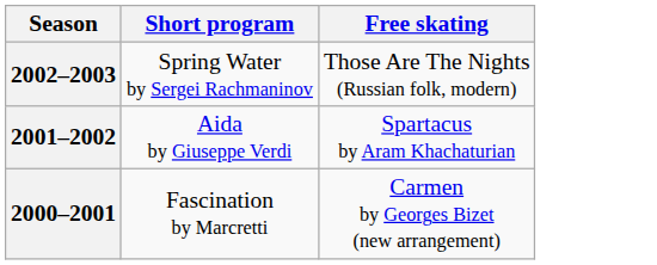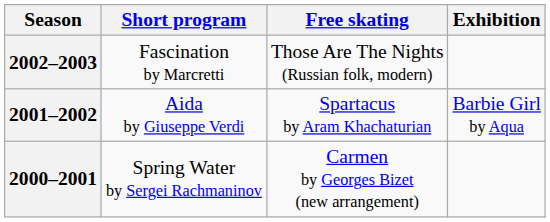+ column: Exhibition | Barbie Girl by Aqua
2002–2003 | Short program: Spring Water by Sergei Rachmaninov -> Fascination by Marcretti
2000–2001 | Short program: Fascination by Marcretti -> Spring Water by Sergei Rachmaninov
